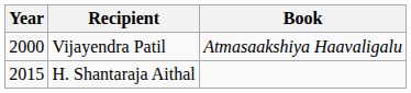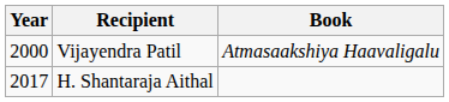H. Shantaraja Aithal | Year: 2015 -> 2017
